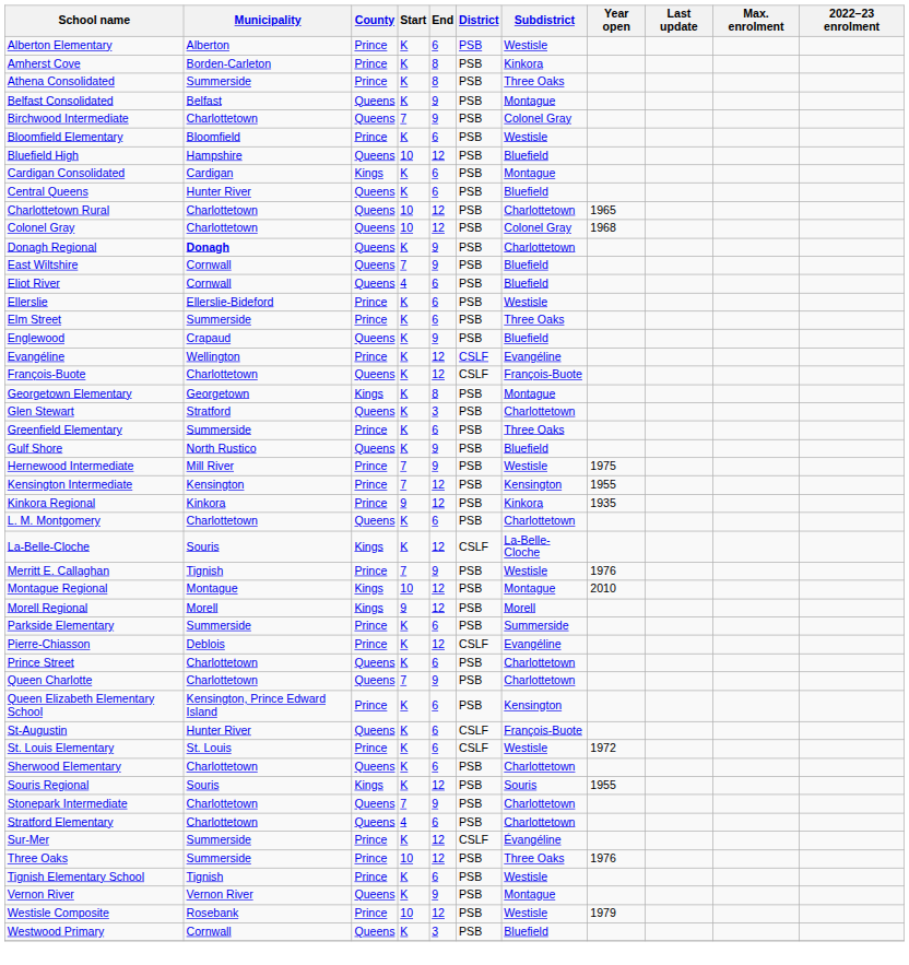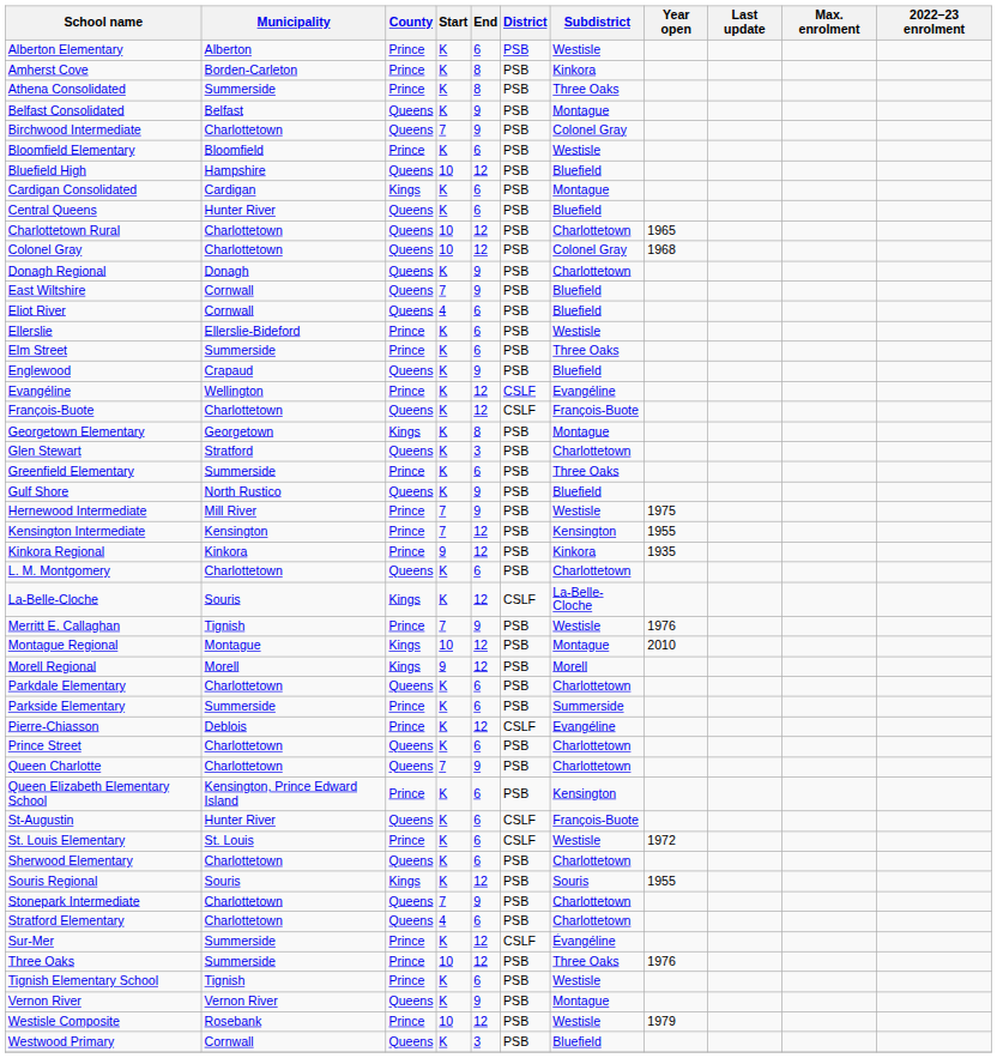Donagh Regional | Municipality: bold -> normal
+ row: Parkdale Elementary | Charlottetown | Queens | K | 6 | PSB | Charlottetown
